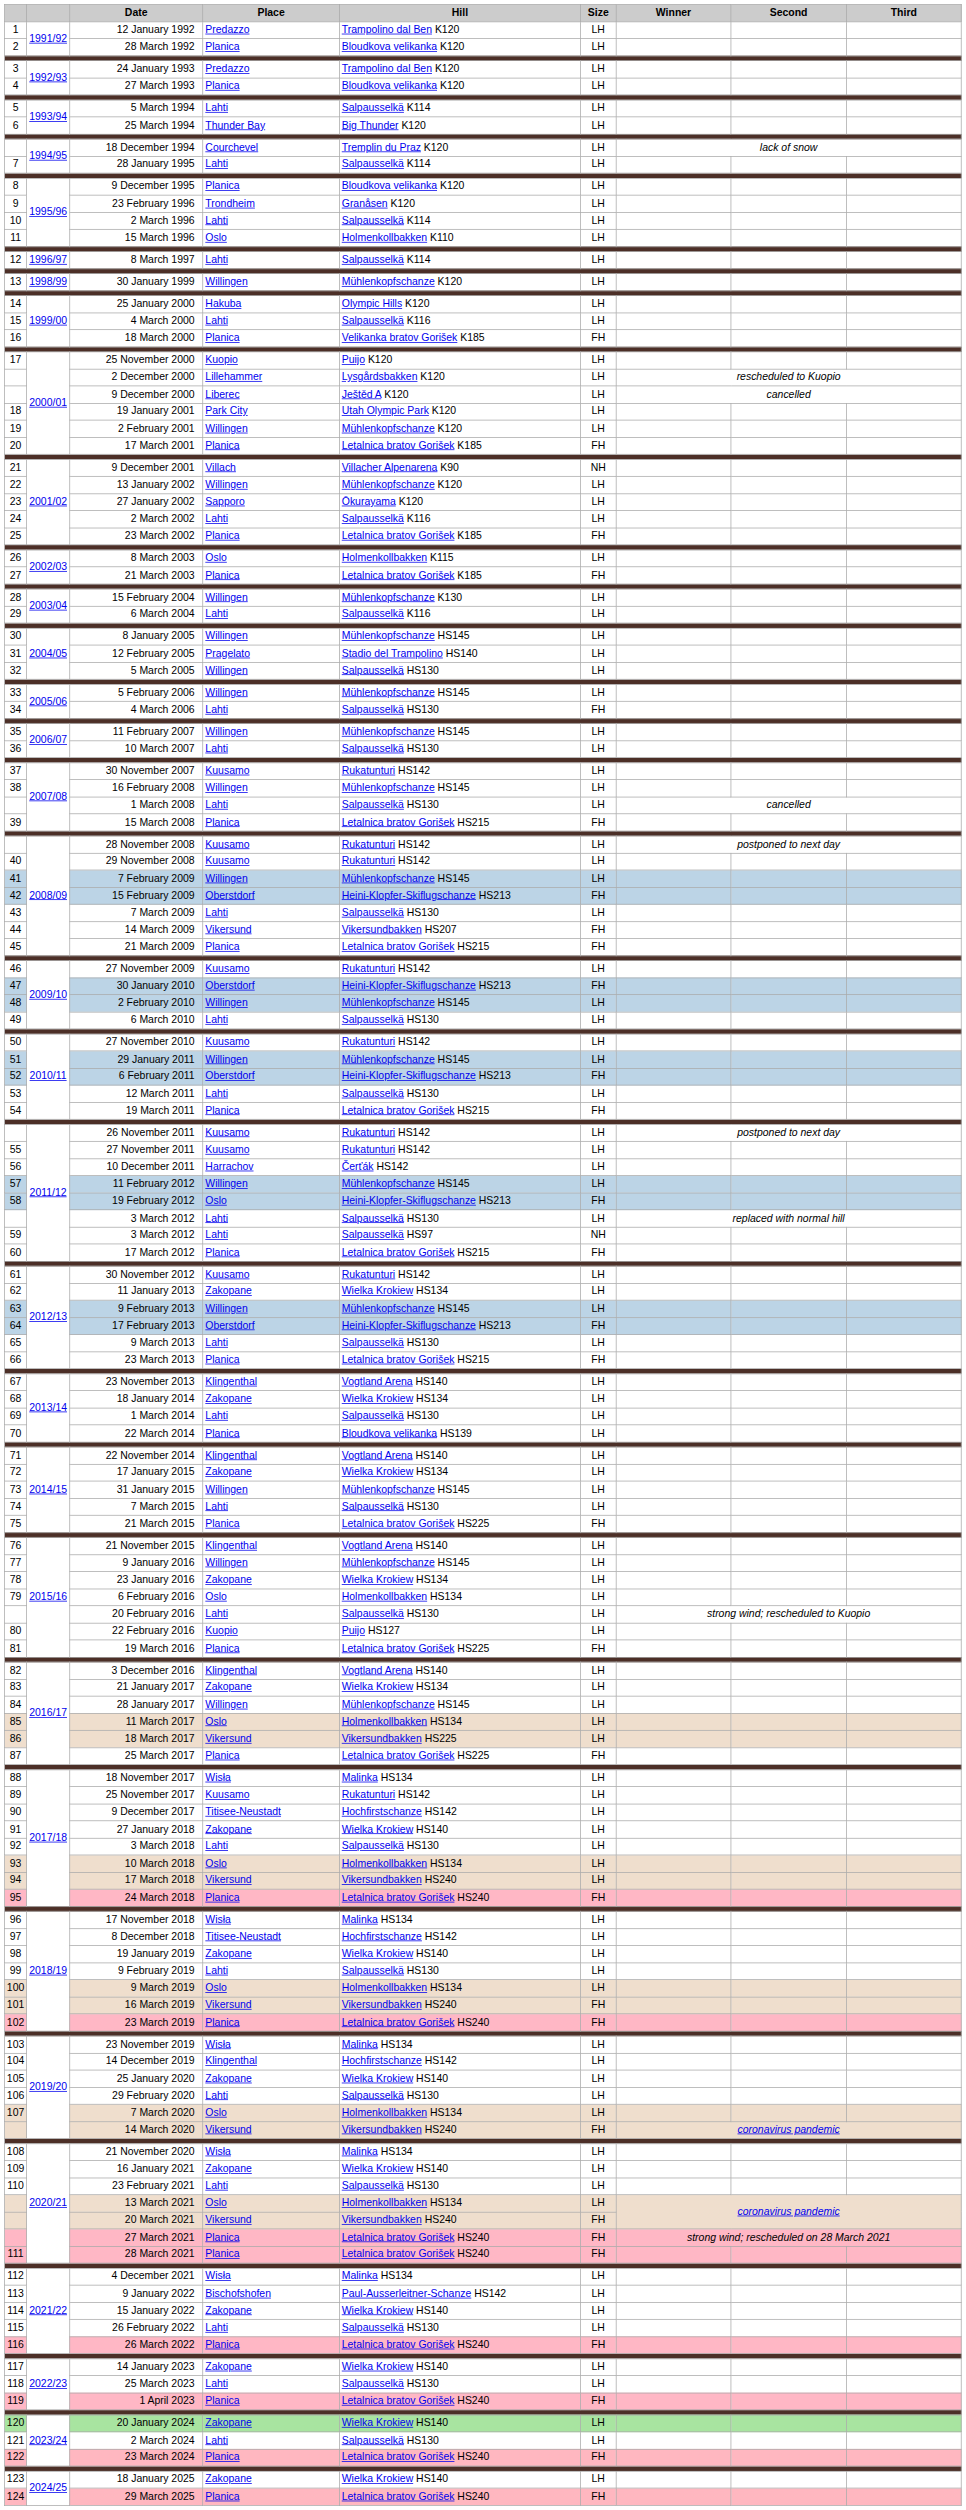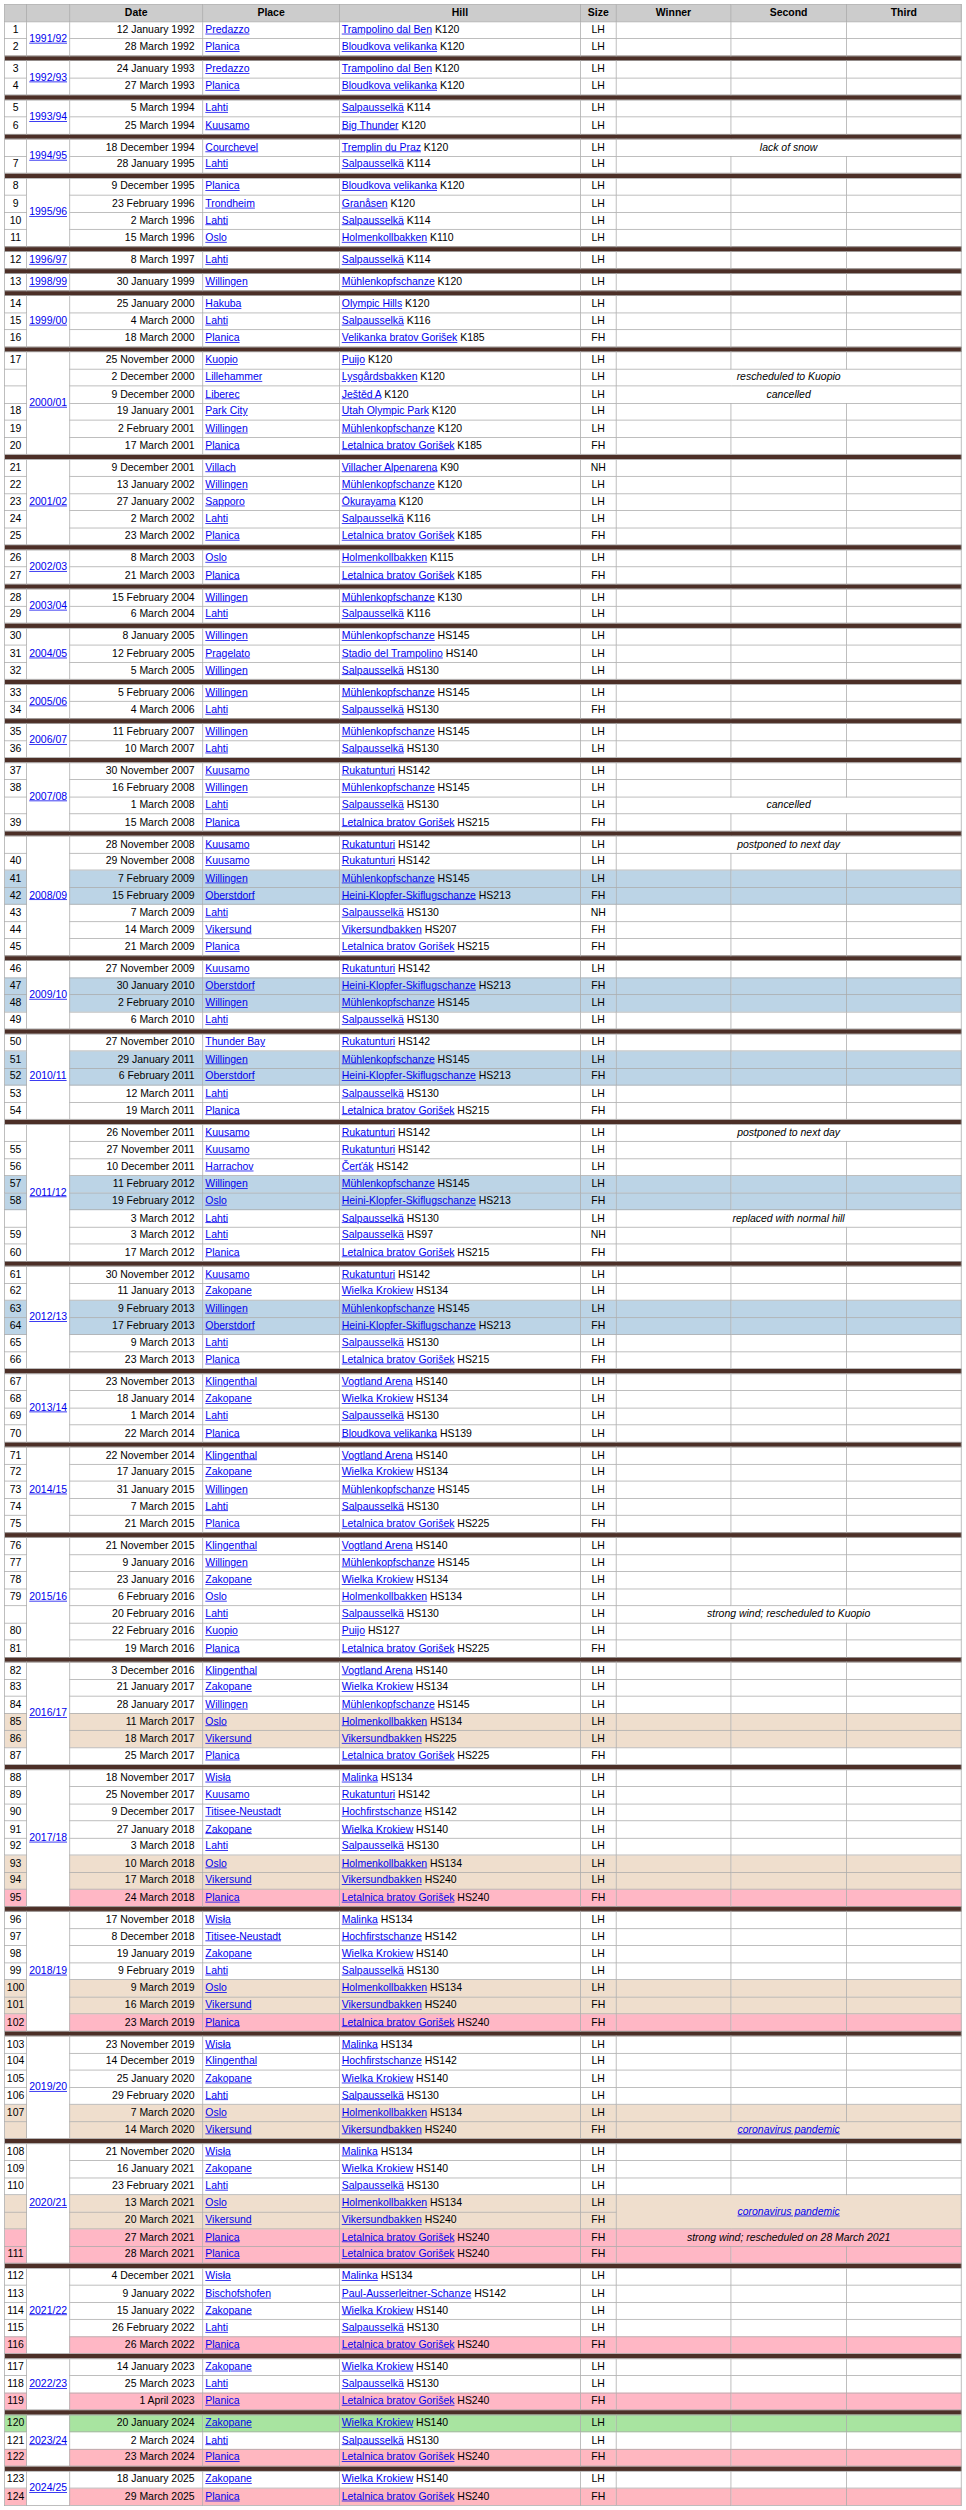25 March 1994 | Place: Thunder Bay -> Kuusamo
7 March 2009 | Size: LH -> NH
27 November 2010 | Place: Kuusamo -> Thunder Bay
